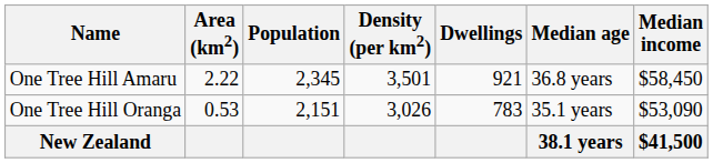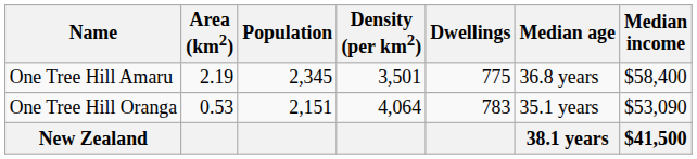One Tree Hill Amaru | Area (km2): 2.22 -> 2.19
One Tree Hill Amaru | Dwellings: 921 -> 775
One Tree Hill Amaru | Median income: $58,450 -> $58,400
One Tree Hill Oranga | Density (per km2): 3,026 -> 4,064
